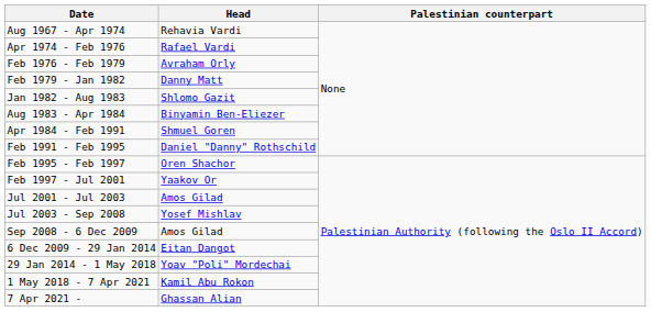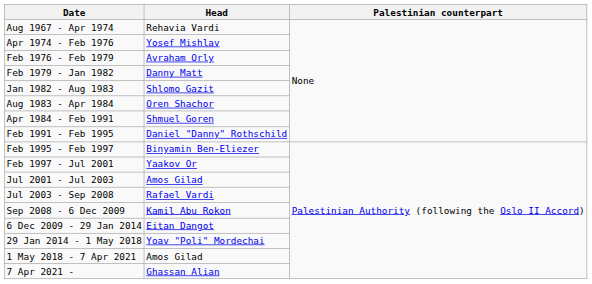Apr 1974 - Feb 1976 | Head: Rafael Vardi -> Yosef Mishlav
Aug 1983 - Apr 1984 | Head: Binyamin Ben-Eliezer -> Oren Shachor
Feb 1995 - Feb 1997 | Head: Oren Shachor -> Binyamin Ben-Eliezer
Jul 2003 - Sep 2008 | Head: Yosef Mishlav -> Rafael Vardi
Sep 2008 - 6 Dec 2009 | Head: Amos Gilad -> Kamil Abu Rokon
1 May 2018 - 7 Apr 2021 | Head: Kamil Abu Rokon -> Amos Gilad
